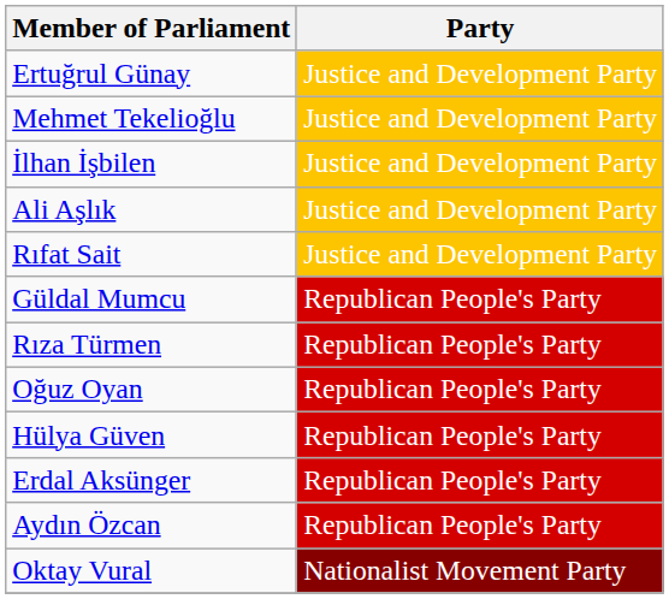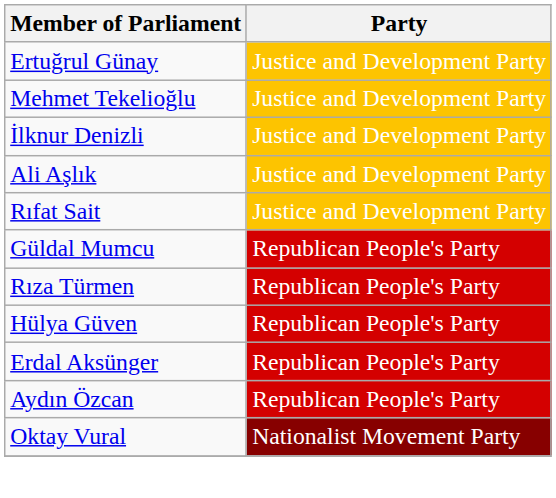- row: İlhan İşbilen | Justice and Development Party
+ row: İlknur Denizli | Justice and Development Party
- row: Oğuz Oyan | Republican People's Party
